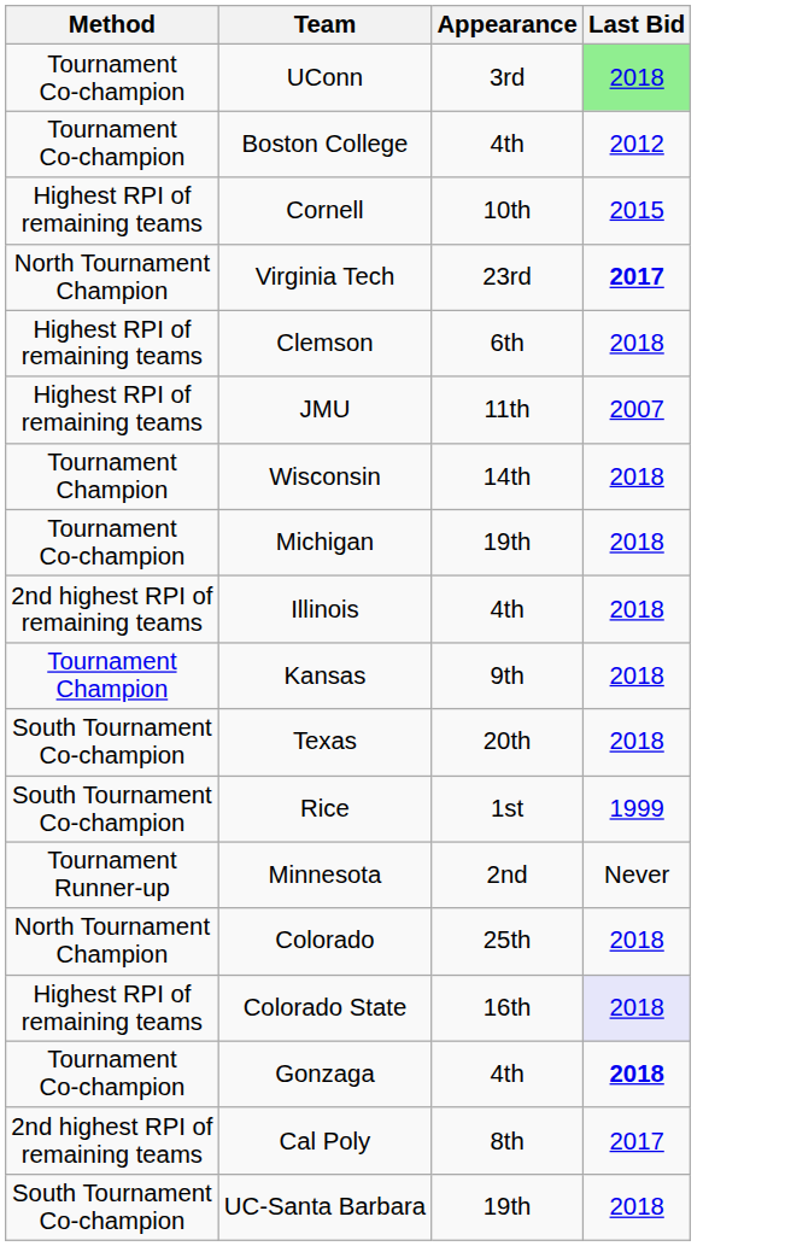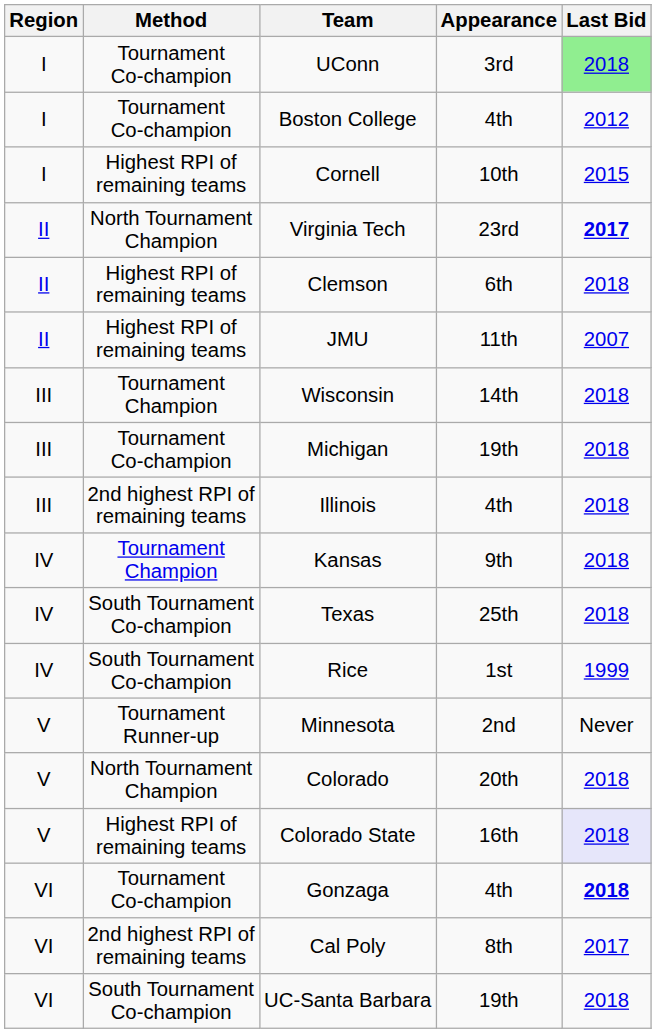+ column: Region | I | I | I | II | II | II | III | III | III | IV | IV | IV | V | V | V | VI | VI | VI
Texas | Appearance: 20th -> 25th
Colorado | Appearance: 25th -> 20th
